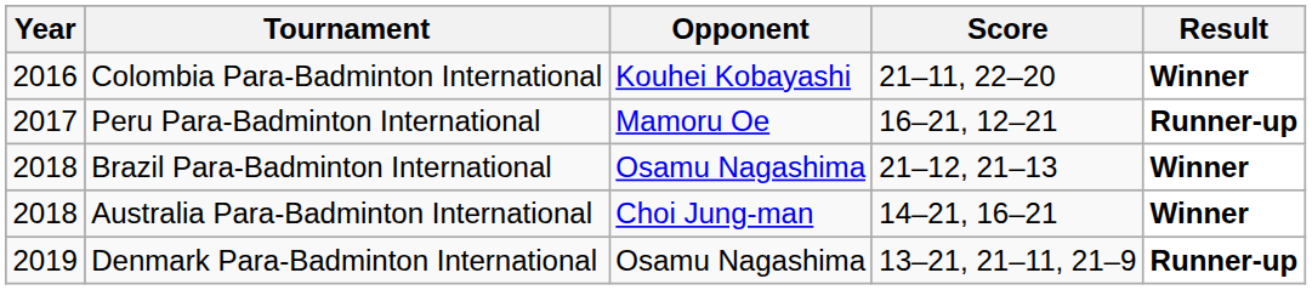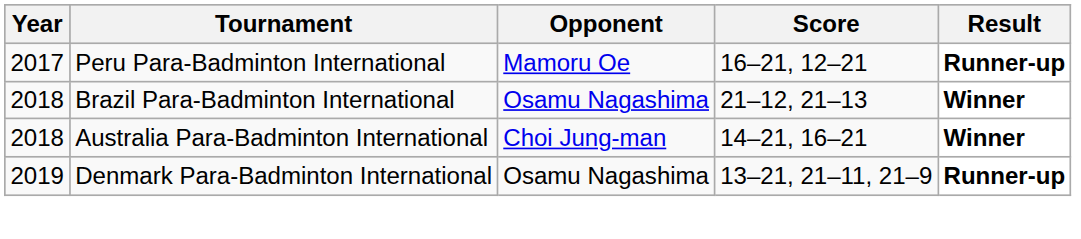- row: 2016 | Colombia Para-Badminton International | Kouhei Kobayashi | 21–11, 22–20 | Winner
